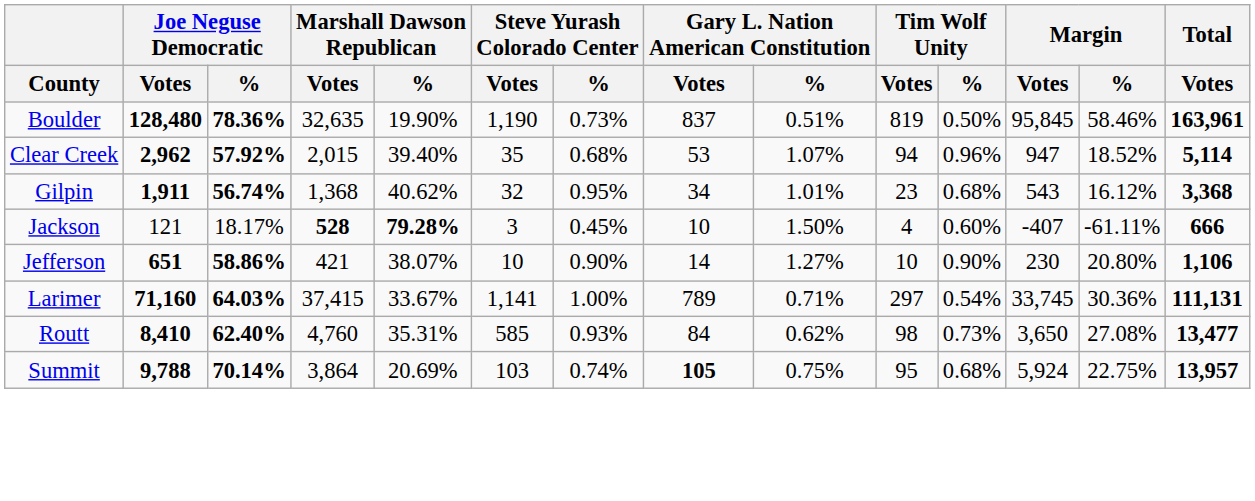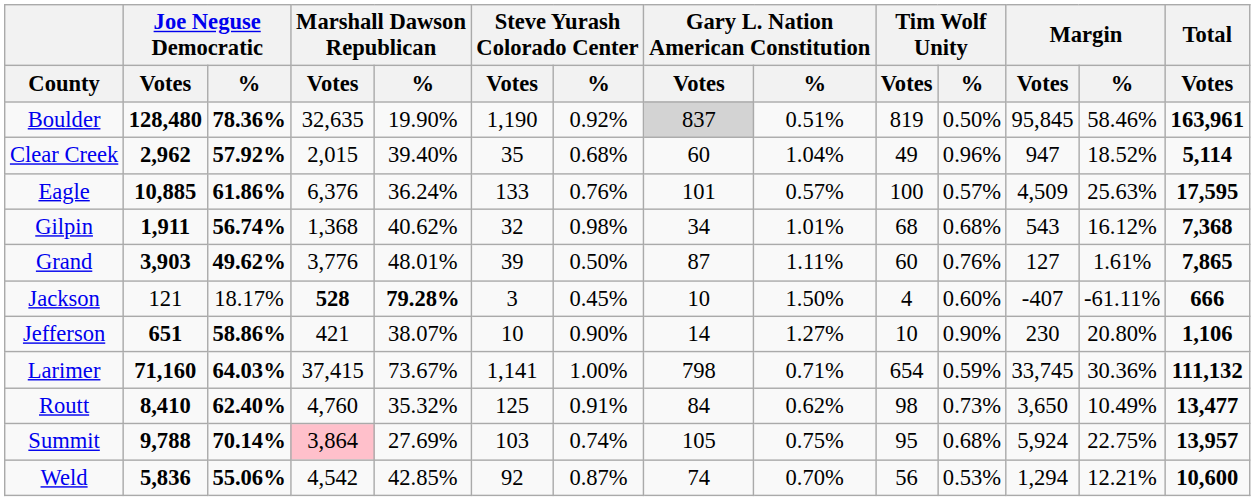Boulder | Steve Yurash Colorado Center / %: 0.73% -> 0.92%
Boulder | Gary L. Nation American Constitution / Votes: no background -> lightgrey background
Clear Creek | Gary L. Nation American Constitution / Votes: 53 -> 60
Clear Creek | Gary L. Nation American Constitution / %: 1.07% -> 1.04%
Clear Creek | Tim Wolf Unity / Votes: 94 -> 49
+ row: Eagle | 10,885 | 61.86% | 6,376 | 36.24% | 133 | 0.76% | 101 | 0.57% | 100 | 0.57% | 4,509 | 25.63% | 17,595
Gilpin | Steve Yurash Colorado Center / %: 0.95% -> 0.98%
Gilpin | Tim Wolf Unity / Votes: 23 -> 68
Gilpin | Total / Votes: 3,368 -> 7,368
+ row: Grand | 3,903 | 49.62% | 3,776 | 48.01% | 39 | 0.50% | 87 | 1.11% | 60 | 0.76% | 127 | 1.61% | 7,865
Larimer | Marshall Dawson Republican / %: 33.67% -> 73.67%
Larimer | Gary L. Nation American Constitution / Votes: 789 -> 798
Larimer | Tim Wolf Unity / Votes: 297 -> 654
Larimer | Tim Wolf Unity / %: 0.54% -> 0.59%
Larimer | Total / Votes: 111,131 -> 111,132
Routt | Marshall Dawson Republican / %: 35.31% -> 35.32%
Routt | Steve Yurash Colorado Center / Votes: 585 -> 125
Routt | Steve Yurash Colorado Center / %: 0.93% -> 0.91%
Routt | Margin / %: 27.08% -> 10.49%
Summit | Marshall Dawson Republican / Votes: no background -> pink background
Summit | Marshall Dawson Republican / %: 20.69% -> 27.69%
Summit | Gary L. Nation American Constitution / Votes: bold -> normal
+ row: Weld | 5,836 | 55.06% | 4,542 | 42.85% | 92 | 0.87% | 74 | 0.70% | 56 | 0.53% | 1,294 | 12.21% | 10,600
